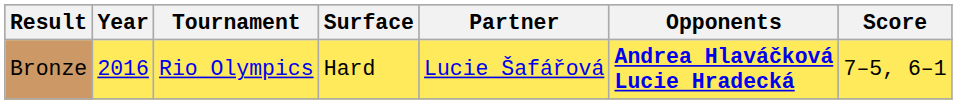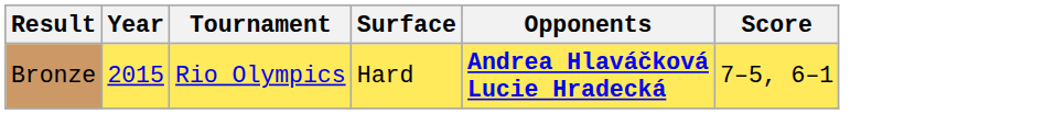- column: Partner | Lucie Šafářová
Bronze | Year: 2016 -> 2015
